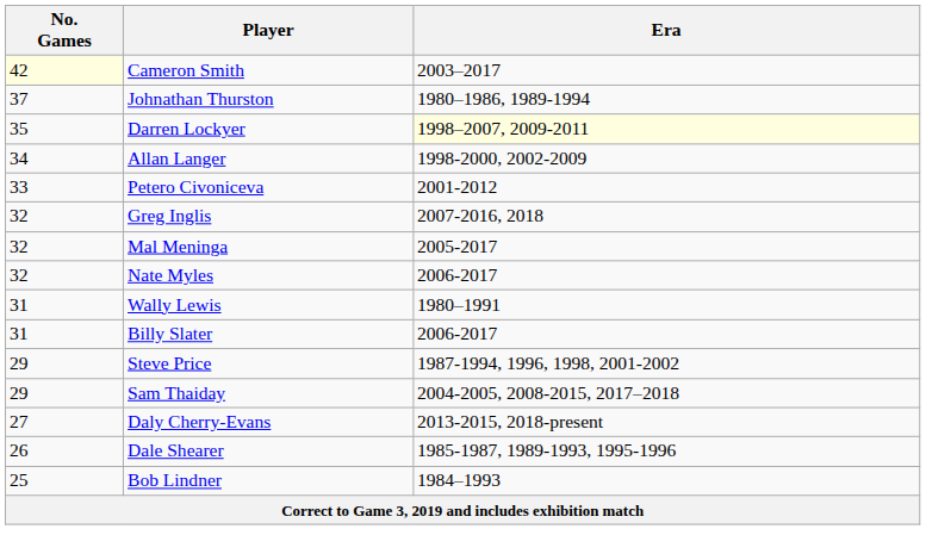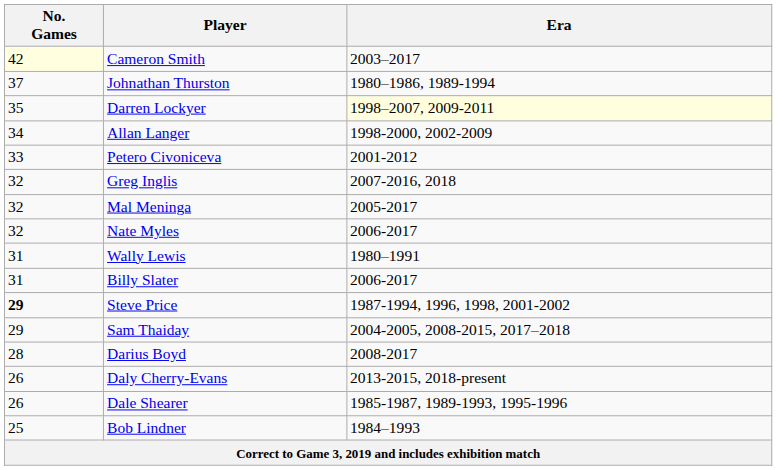Steve Price | No. Games: normal -> bold
+ row: 28 | Darius Boyd | 2008-2017
Daly Cherry-Evans | No. Games: 27 -> 26
